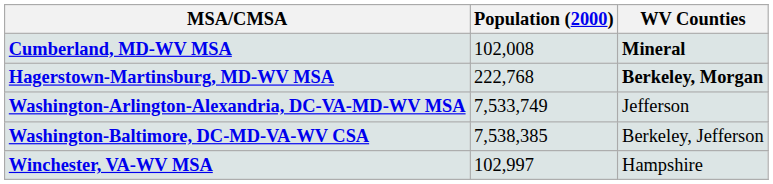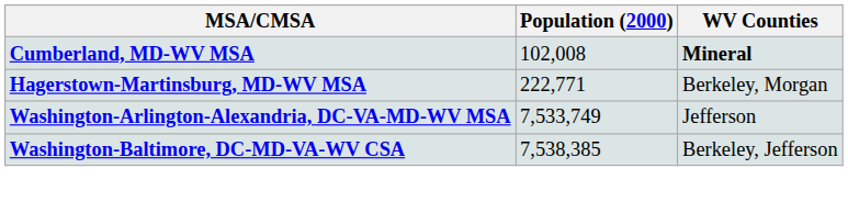Hagerstown-Martinsburg, MD-WV MSA | Population (2000): 222,768 -> 222,771
Hagerstown-Martinsburg, MD-WV MSA | WV Counties: bold -> normal
- row: Winchester, VA-WV MSA | 102,997 | Hampshire
